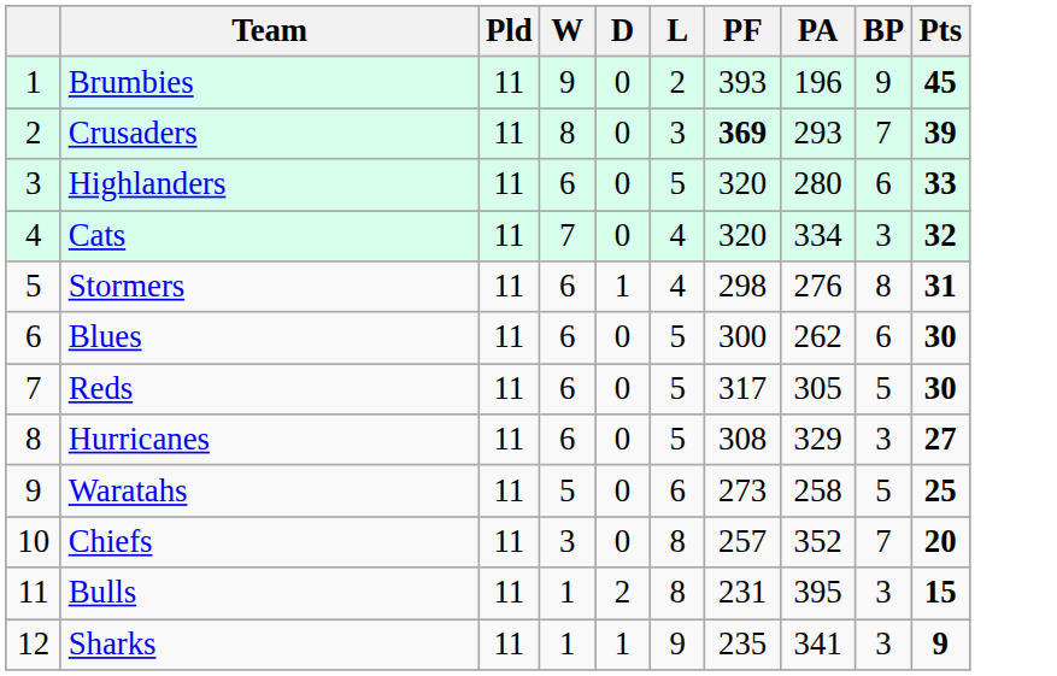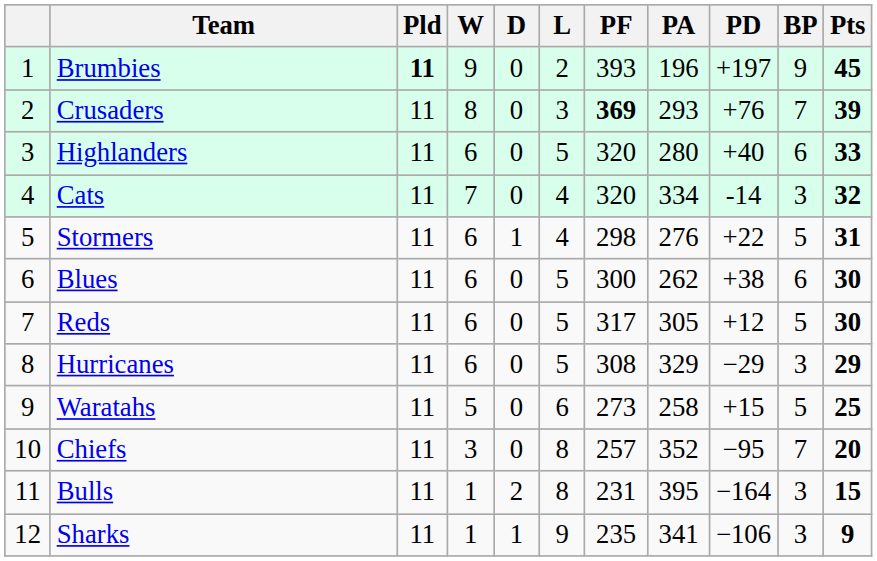+ column: PD | +197 | +76 | +40 | -14 | +22 | +38 | +12 | −29 | +15 | −95 | −164 | −106
Brumbies | Pld: normal -> bold
Stormers | BP: 8 -> 5
Hurricanes | Pts: 27 -> 29
